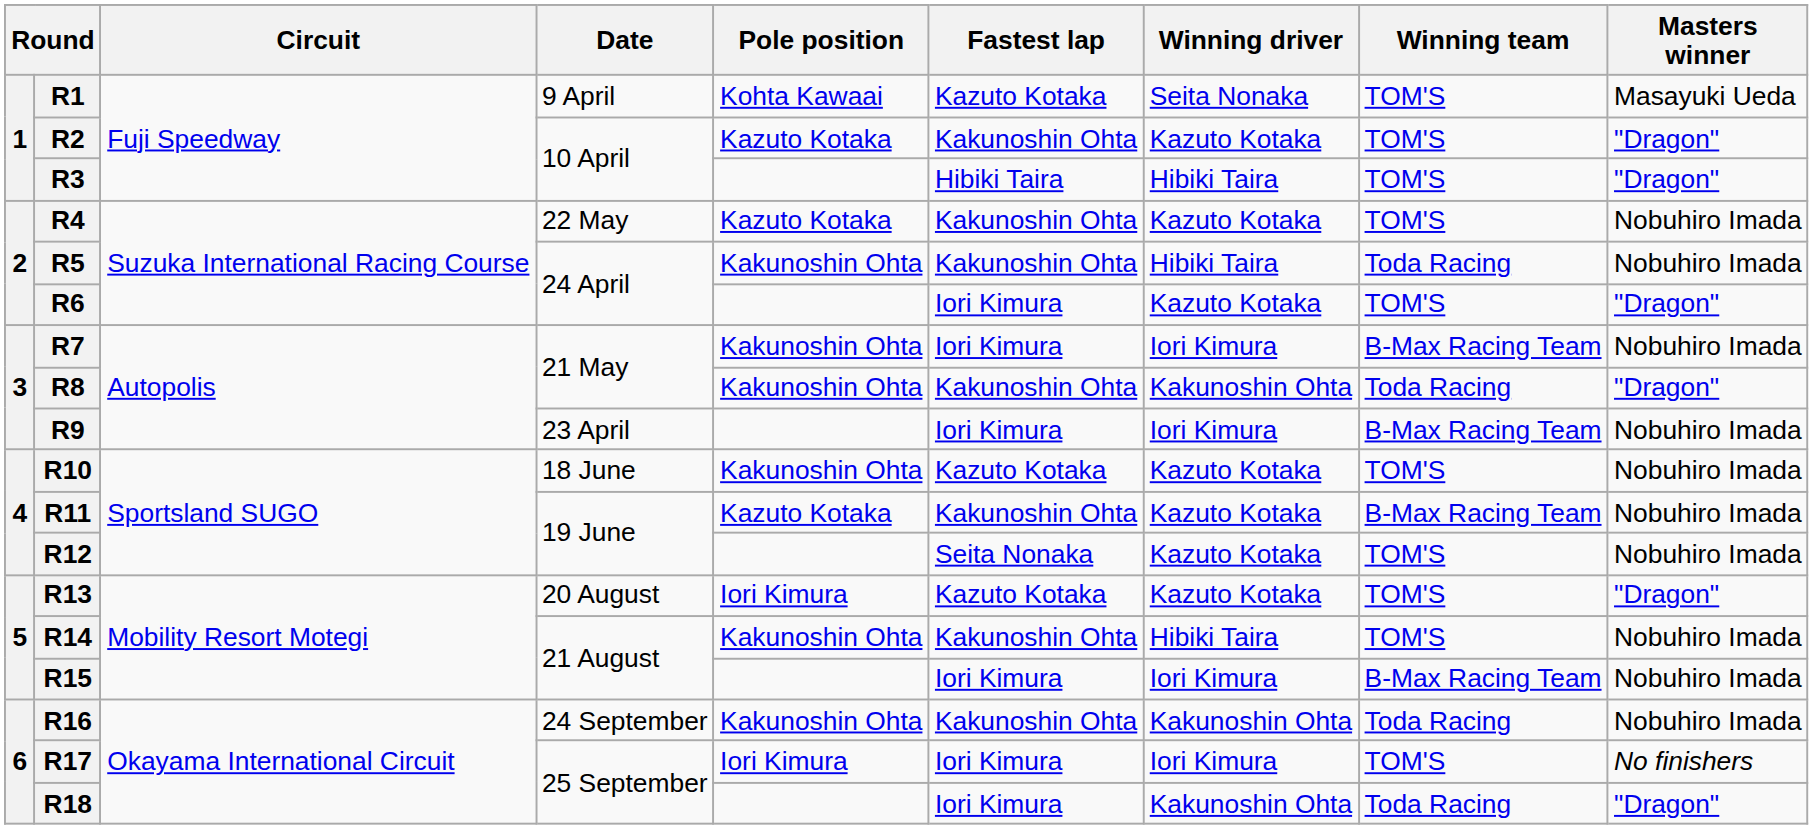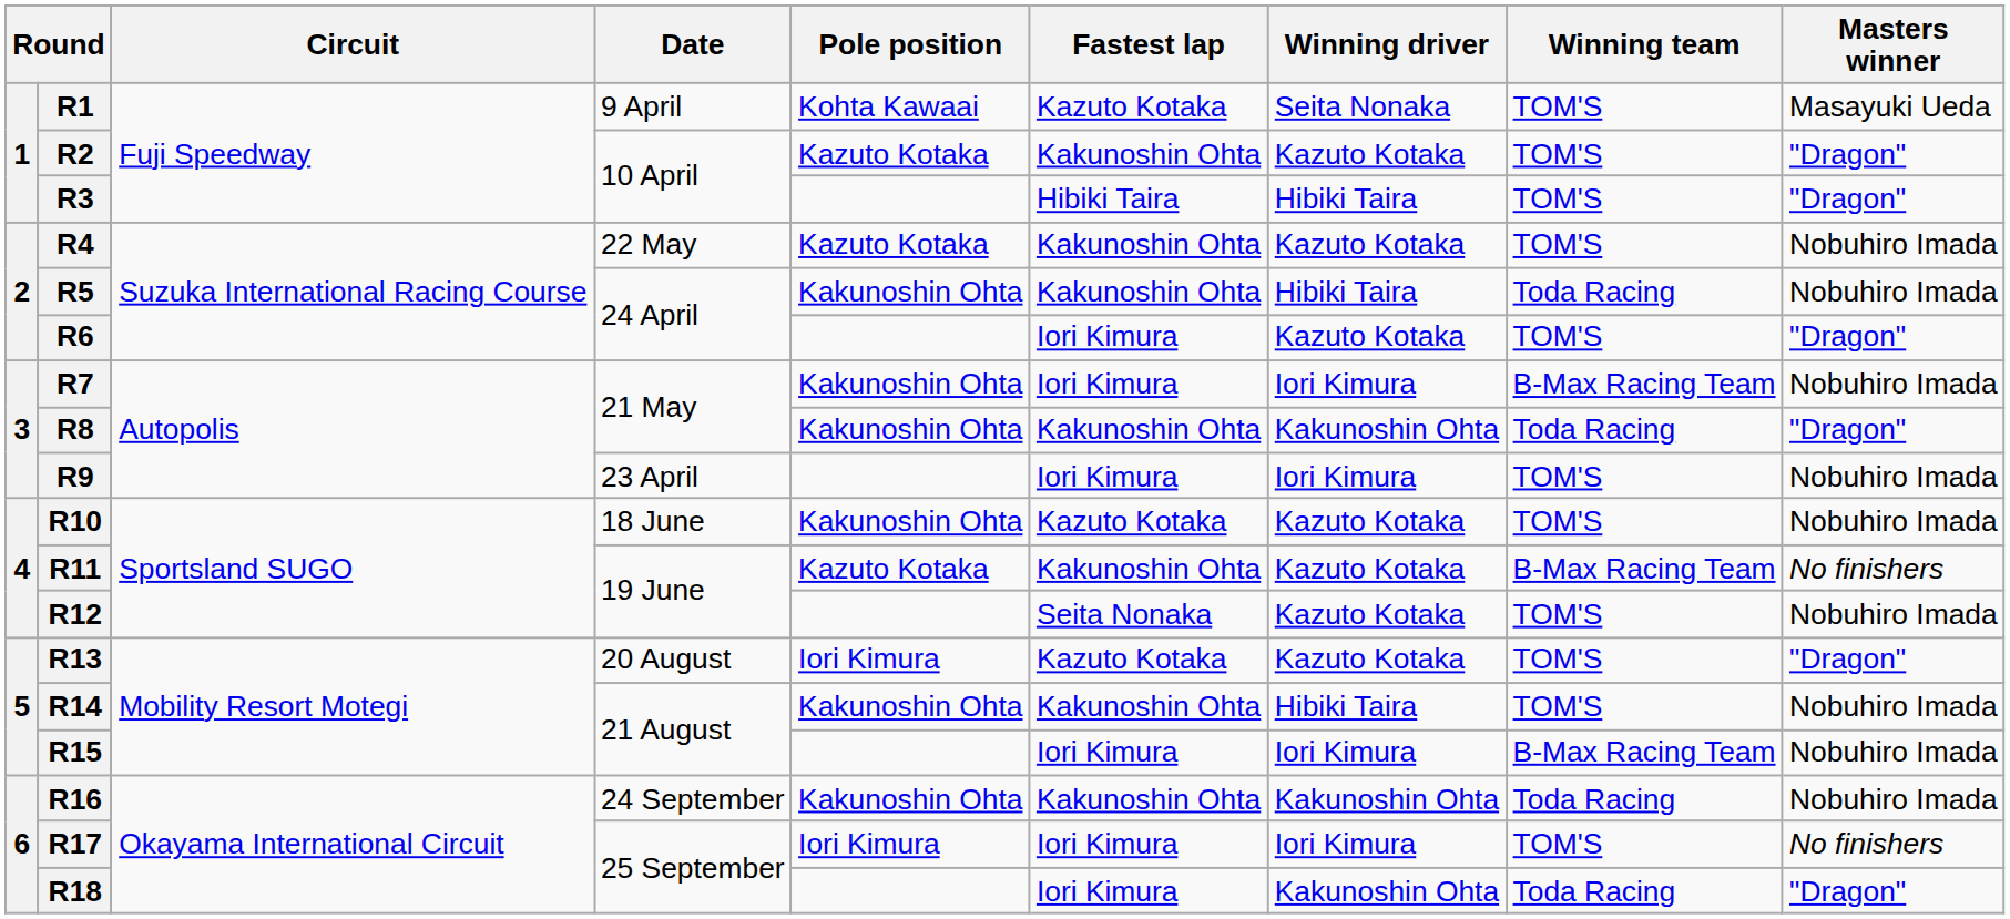R9 | Winning team: B-Max Racing Team -> TOM'S
R11 | Masters winner: Nobuhiro Imada -> No finishers
